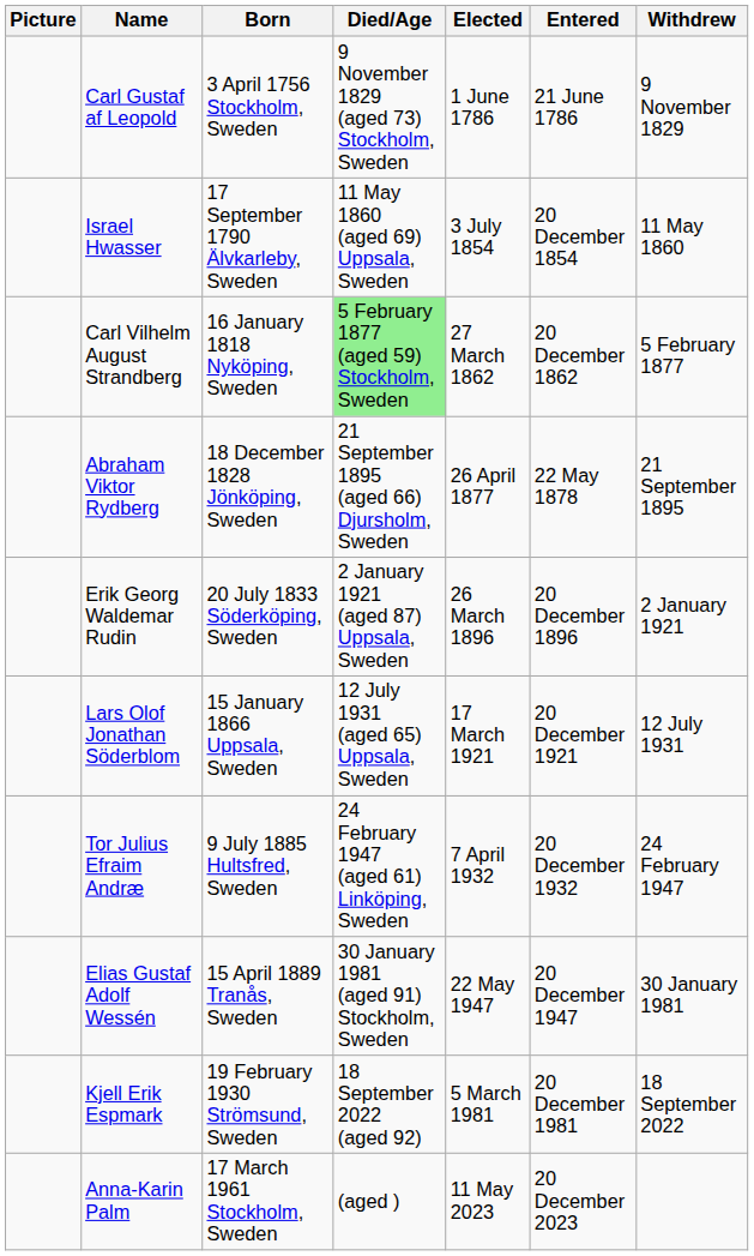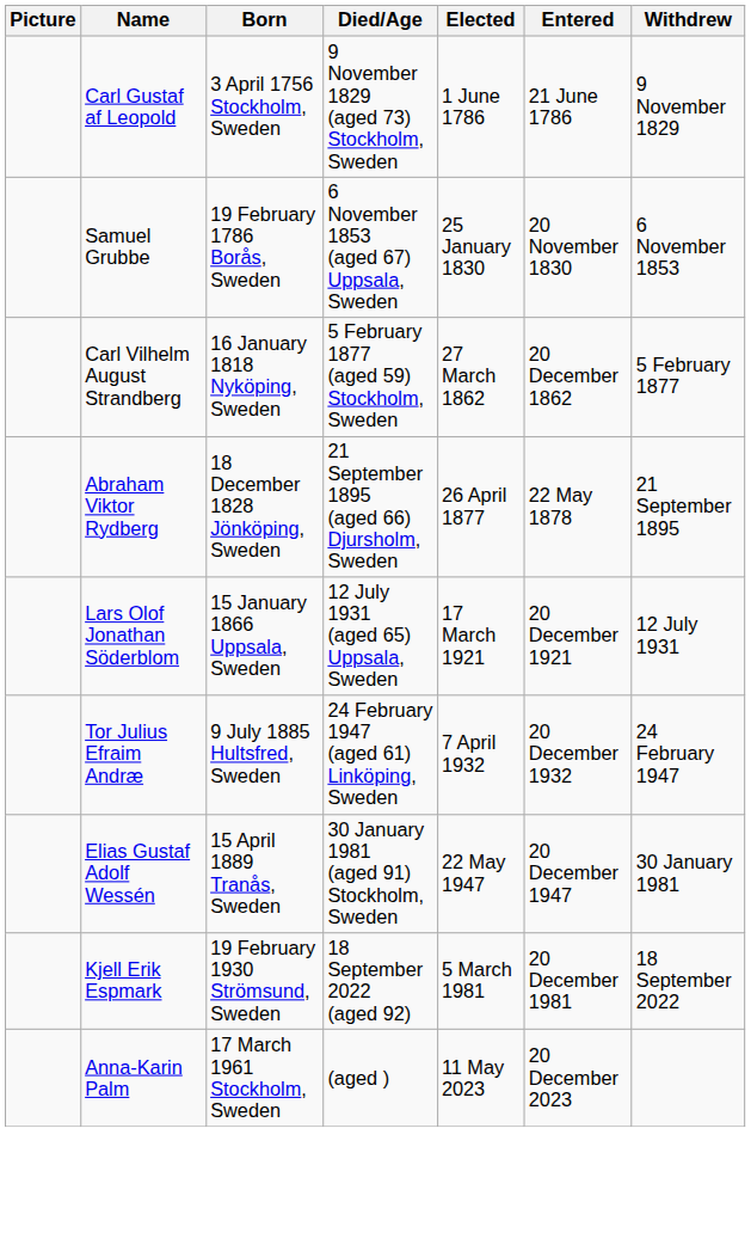+ row: Samuel Grubbe | 19 February 1786 Borås, Sweden | 6 November 1853 (aged 67) Uppsala, Sweden | 25 January 1830 | 20 November 1830 | 6 November 1853
- row: Israel Hwasser | 17 September 1790 Älvkarleby, Sweden | 11 May 1860 (aged 69) Uppsala, Sweden | 3 July 1854 | 20 December 1854 | 11 May 1860
Carl Vilhelm August Strandberg | Died/Age: lightgreen background -> no background
- row: Erik Georg Waldemar Rudin | 20 July 1833 Söderköping, Sweden | 2 January 1921 (aged 87) Uppsala, Sweden | 26 March 1896 | 20 December 1896 | 2 January 1921
